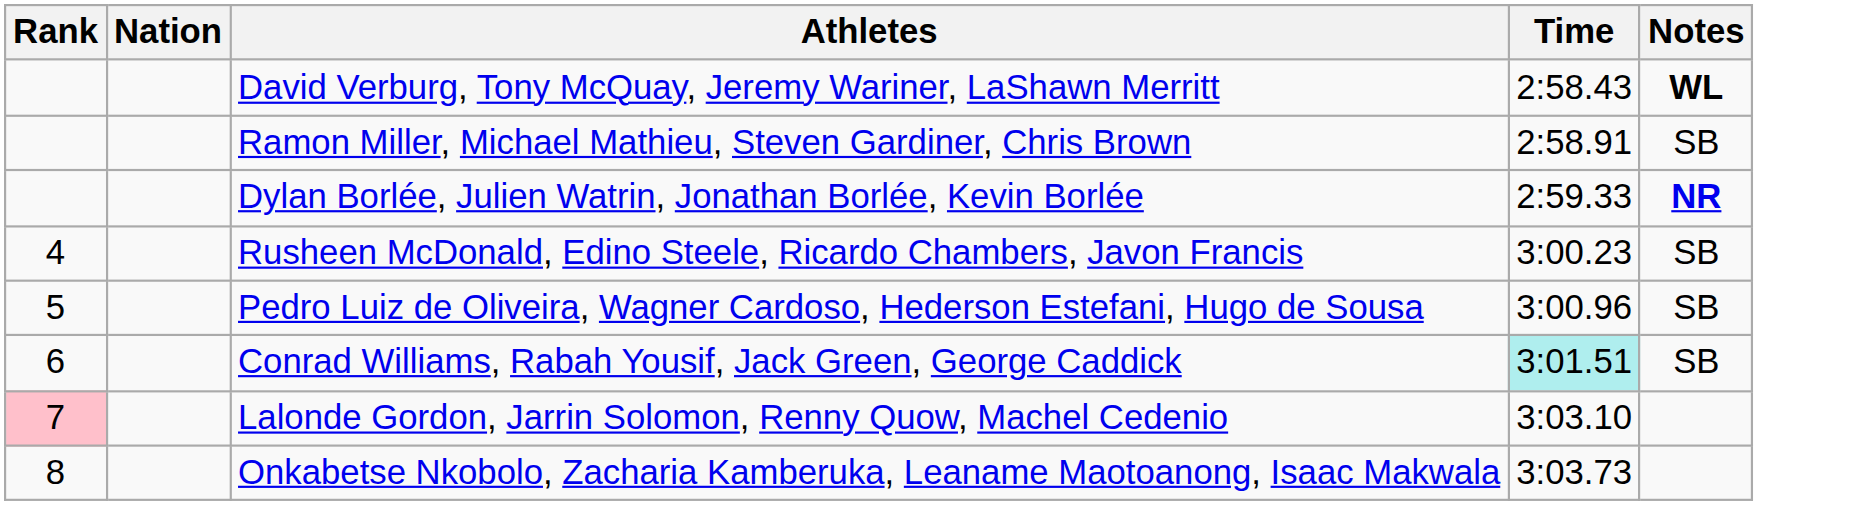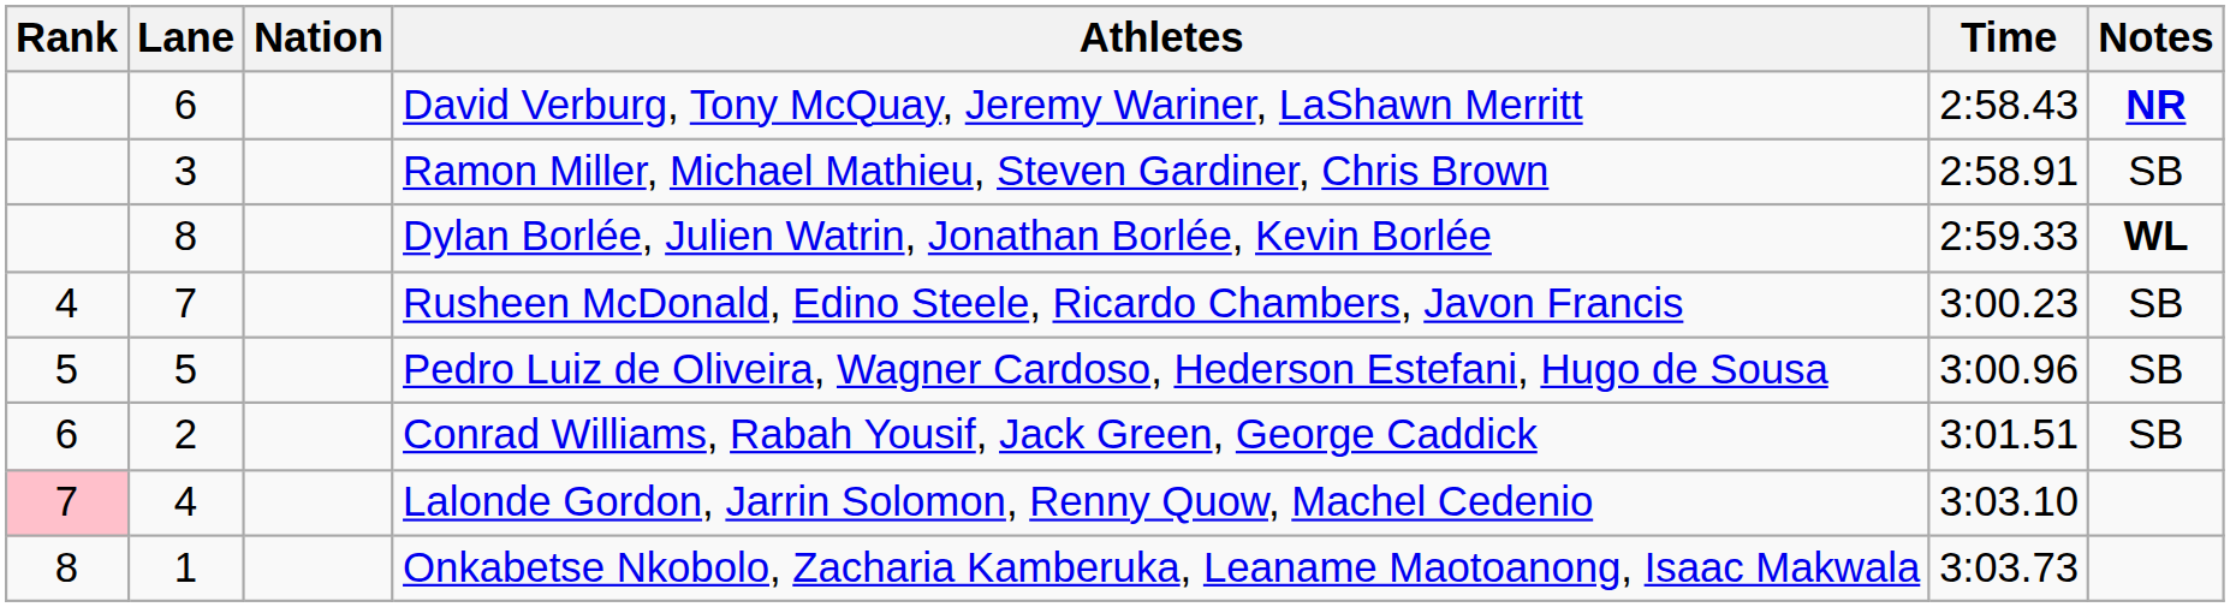+ column: Lane | 6 | 3 | 8 | 7 | 5 | 2 | 4 | 1
David Verburg, Tony McQuay, Jeremy Wariner, LaShawn Merritt | Notes: WL -> NR
Dylan Borlée, Julien Watrin, Jonathan Borlée, Kevin Borlée | Notes: NR -> WL
Conrad Williams, Rabah Yousif, Jack Green, George Caddick | Time: paleturquoise background -> no background
